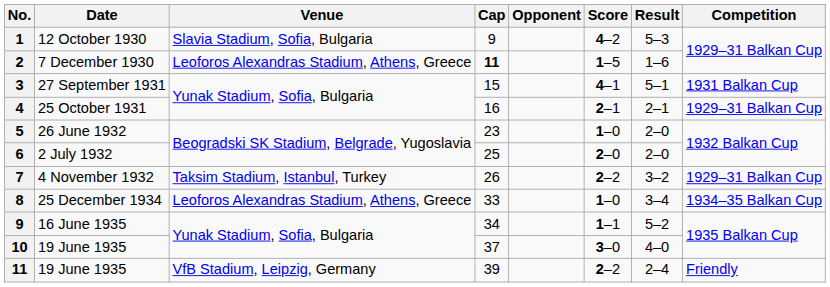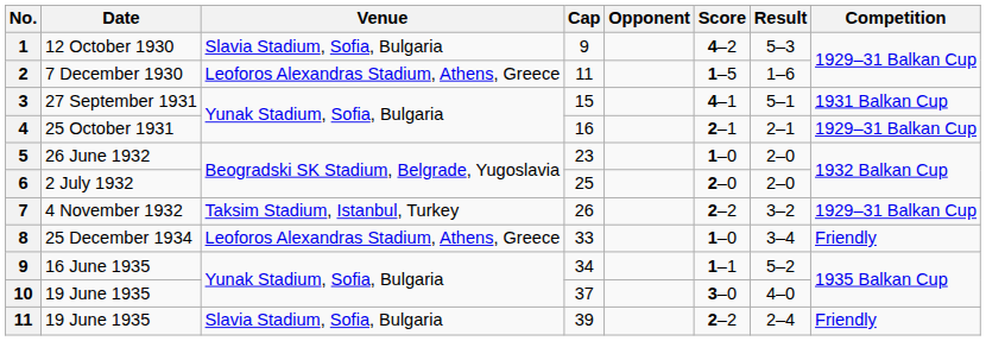7 December 1930 | Cap: bold -> normal
25 December 1934 | Competition: 1934–35 Balkan Cup -> Friendly
11 / 19 June 1935 | Venue: VfB Stadium, Leipzig, Germany -> Slavia Stadium, Sofia, Bulgaria
